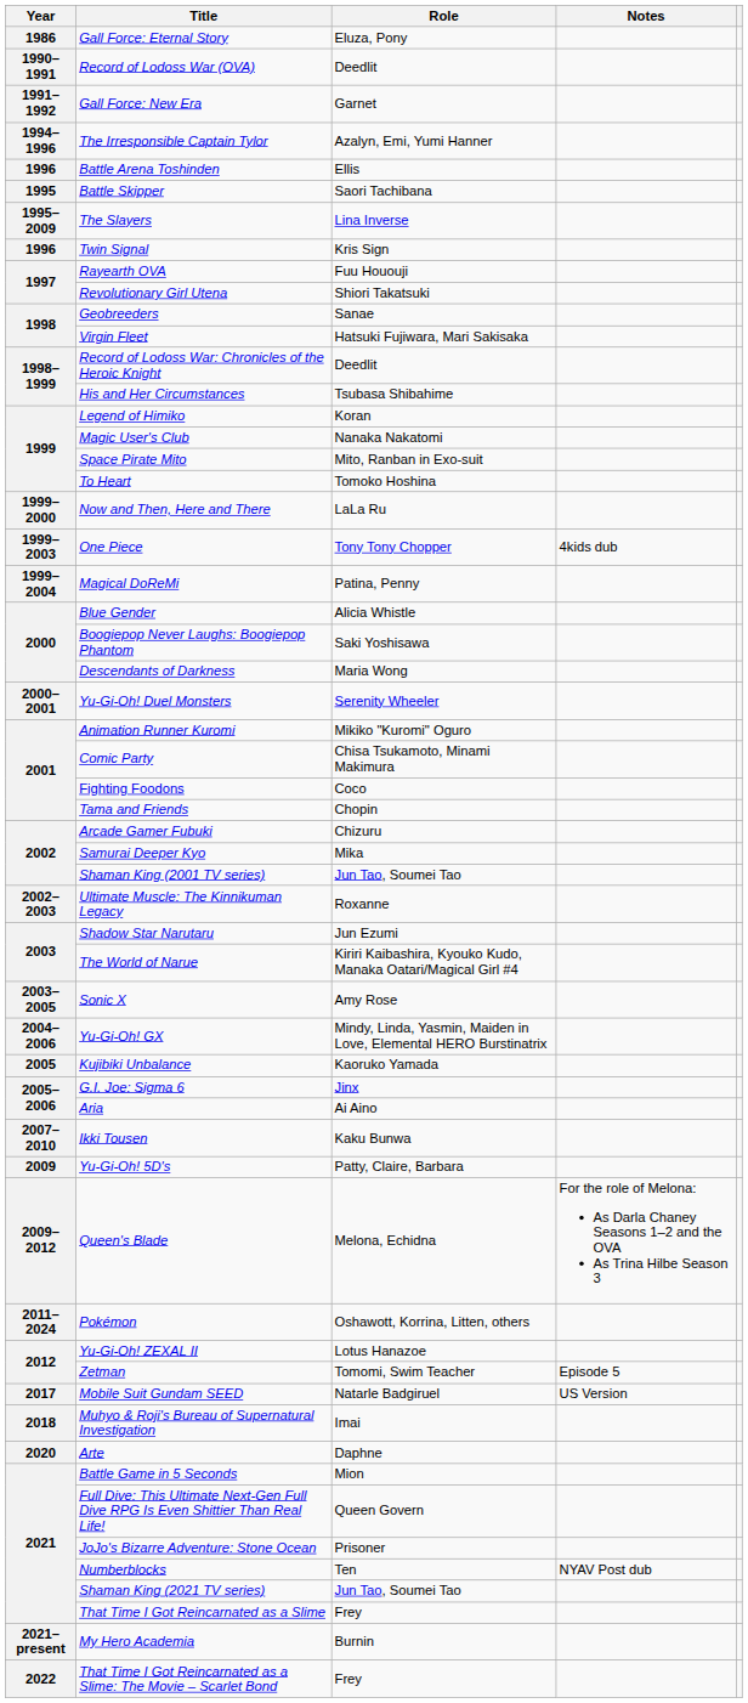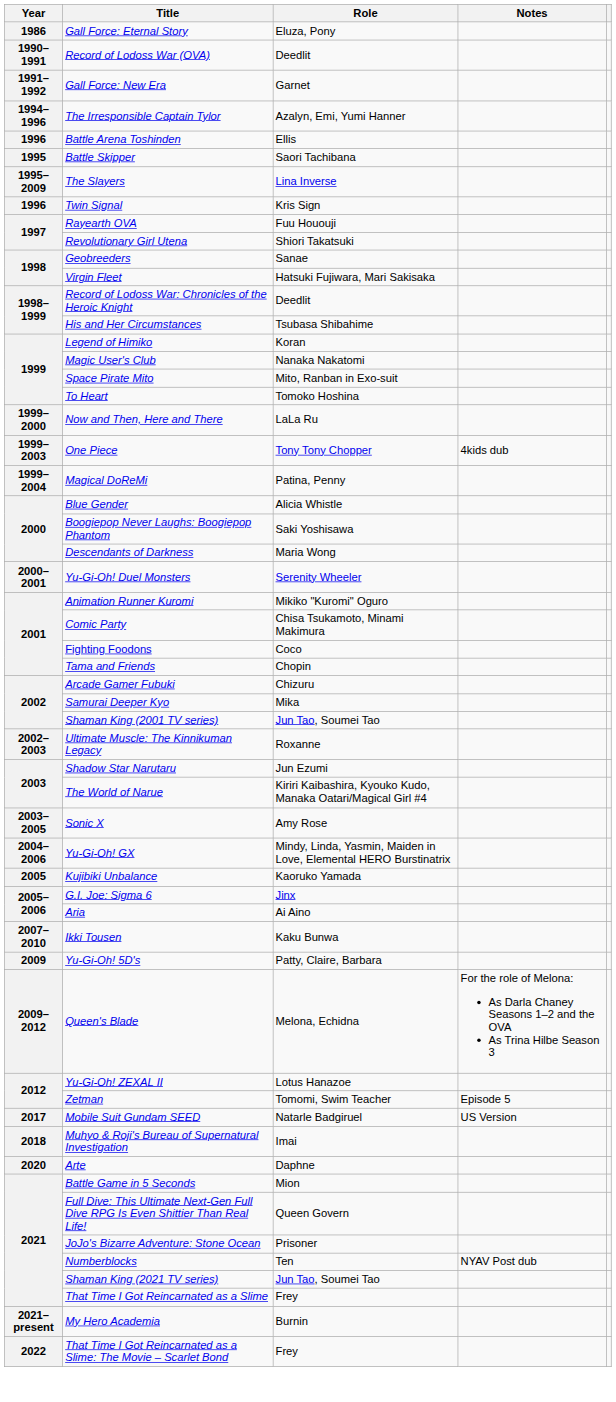- row: 2011–2024 | Pokémon | Oshawott, Korrina, Litten, others
